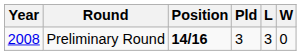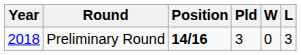columns swapped: W <-> L
Preliminary Round | Year: 2008 -> 2018
